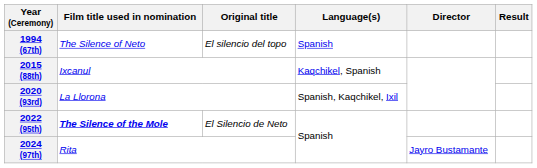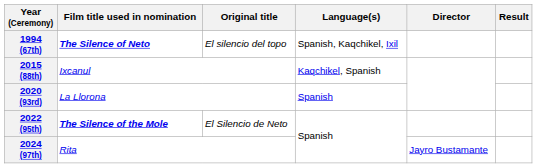1994 (67th) | Film title used in nomination: normal -> bold
1994 (67th) | Language(s): Spanish -> Spanish, Kaqchikel, Ixil
2020 (93rd) | Language(s): Spanish, Kaqchikel, Ixil -> Spanish
